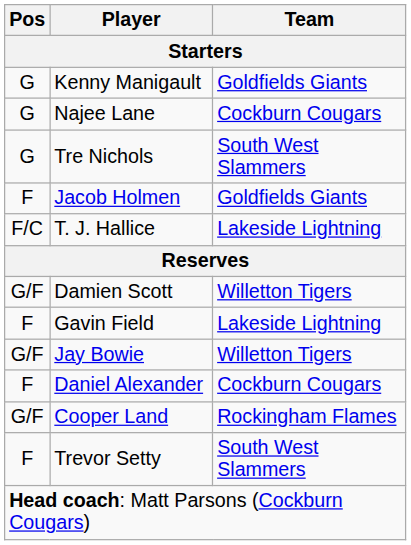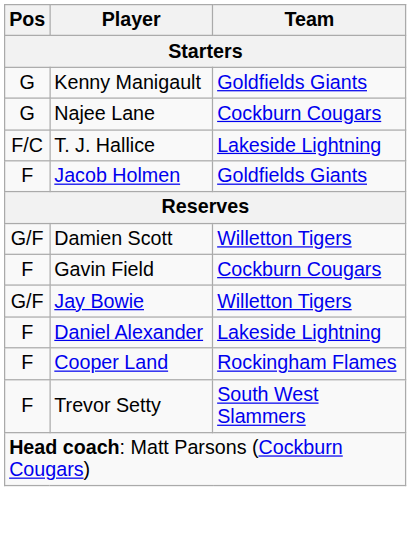- row: G | Tre Nichols | South West Slammers
rows swapped: Jacob Holmen <-> T. J. Hallice
Gavin Field | Team: Lakeside Lightning -> Cockburn Cougars
Daniel Alexander | Team: Cockburn Cougars -> Lakeside Lightning
Cooper Land | Pos: G/F -> F
